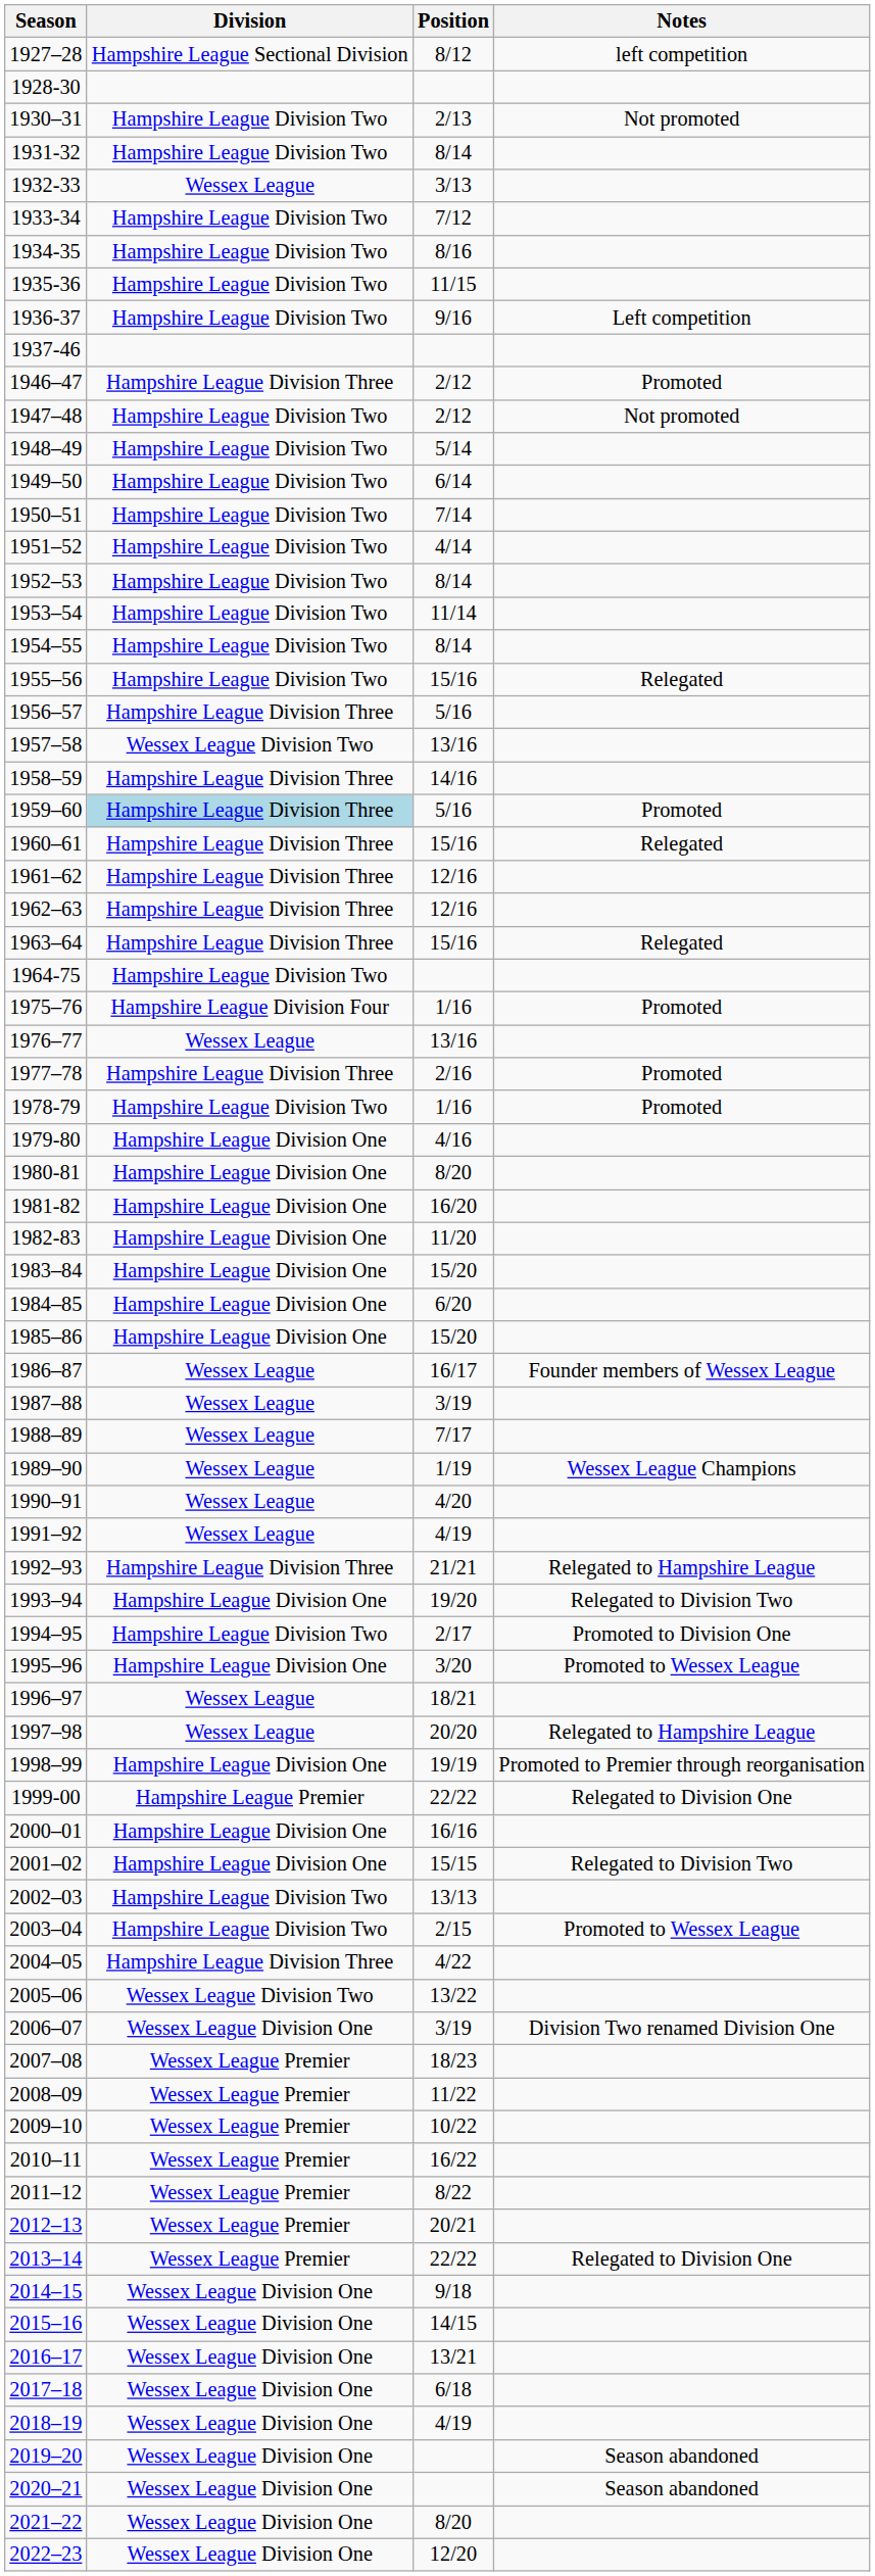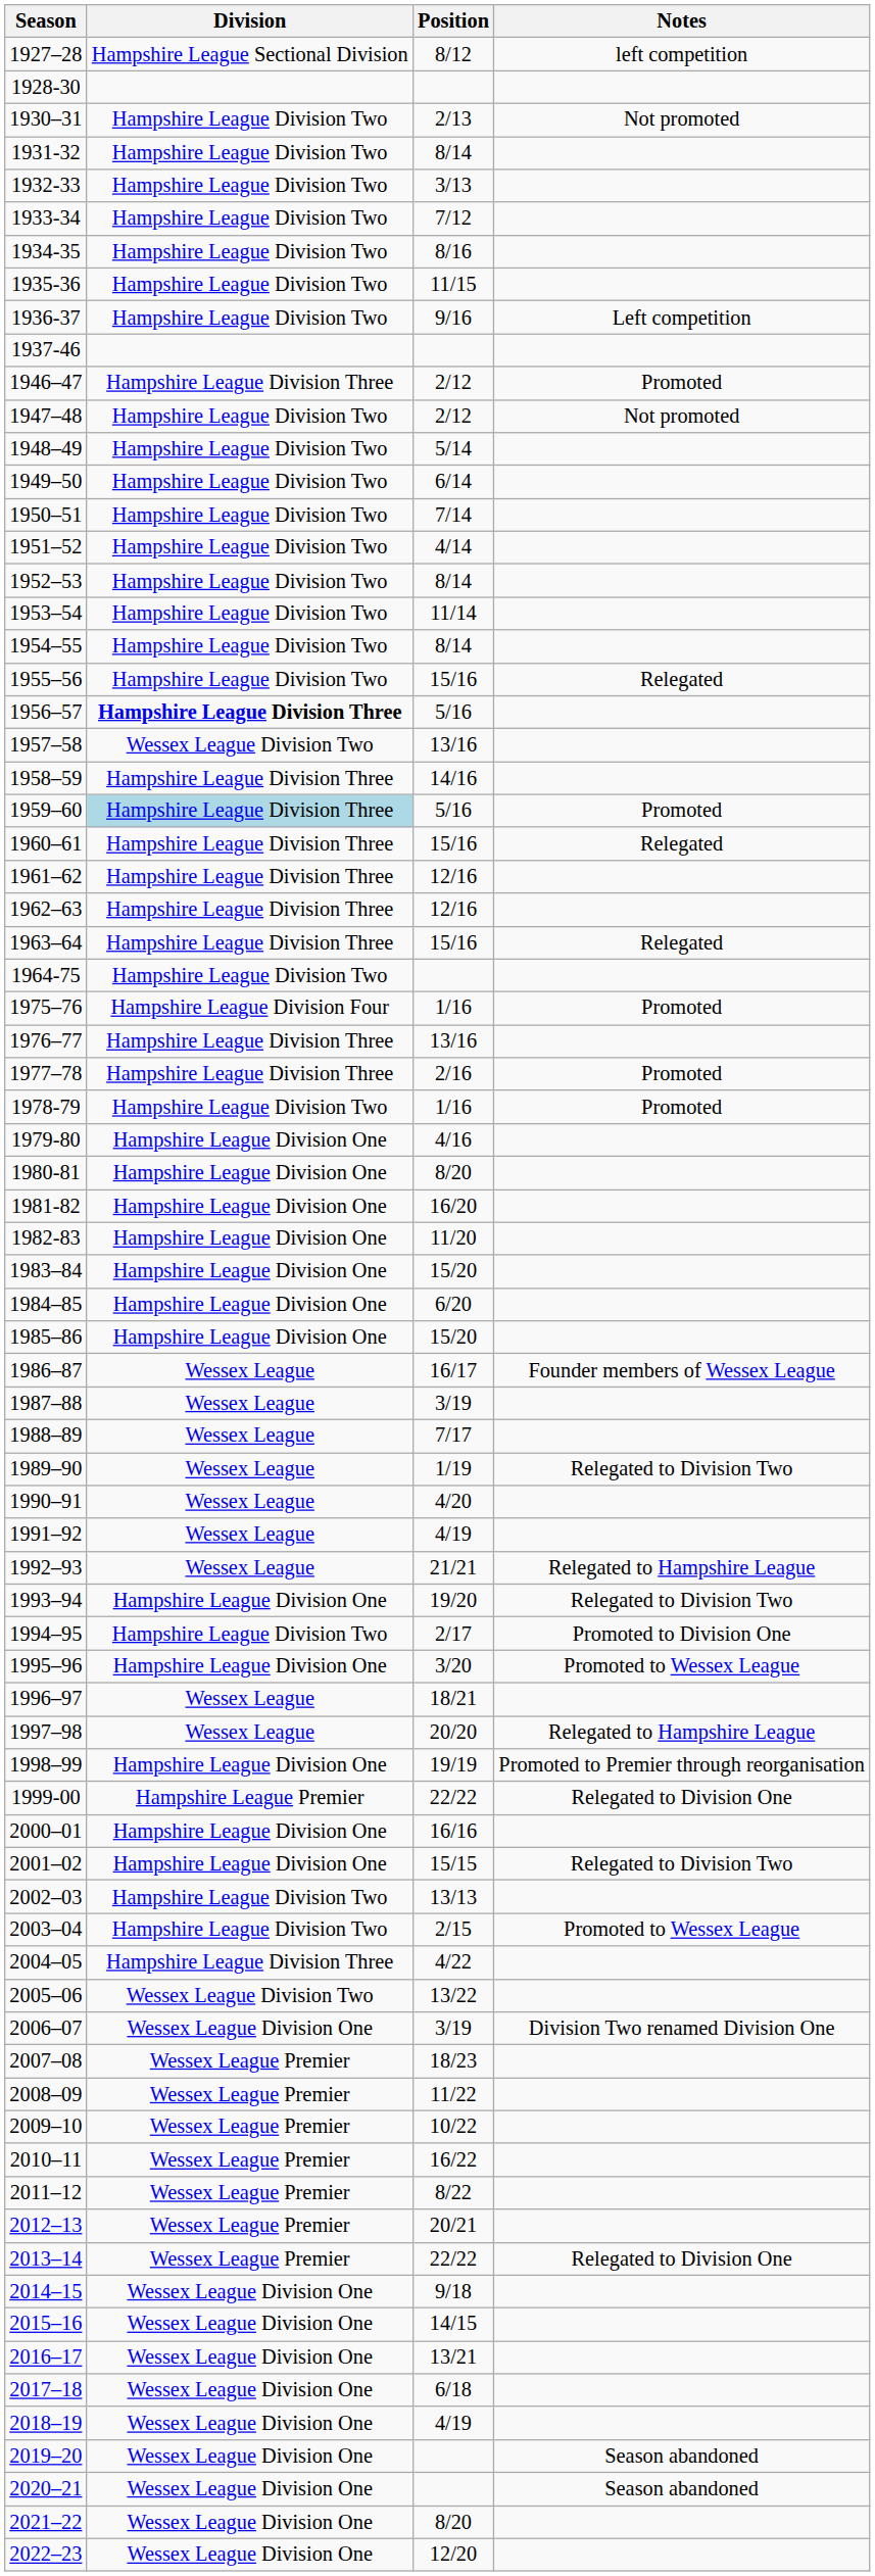1932-33 | Division: Wessex League -> Hampshire League Division Two
1956–57 | Division: normal -> bold
1976–77 | Division: Wessex League -> Hampshire League Division Three
1989–90 | Notes: Wessex League Champions -> Relegated to Division Two
1992–93 | Division: Hampshire League Division Three -> Wessex League
